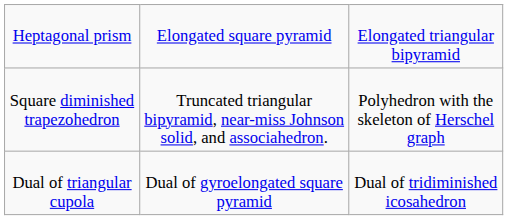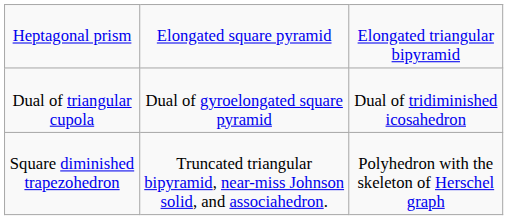rows swapped: Dual of triangular cupola <-> Square diminished trapezohedron
